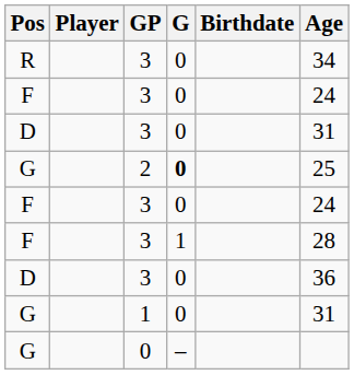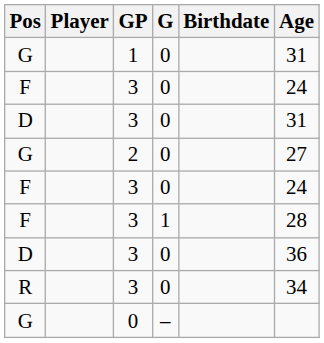rows swapped: R <-> G / 1
G / 2 | G: bold -> normal
G / 2 | Age: 25 -> 27
